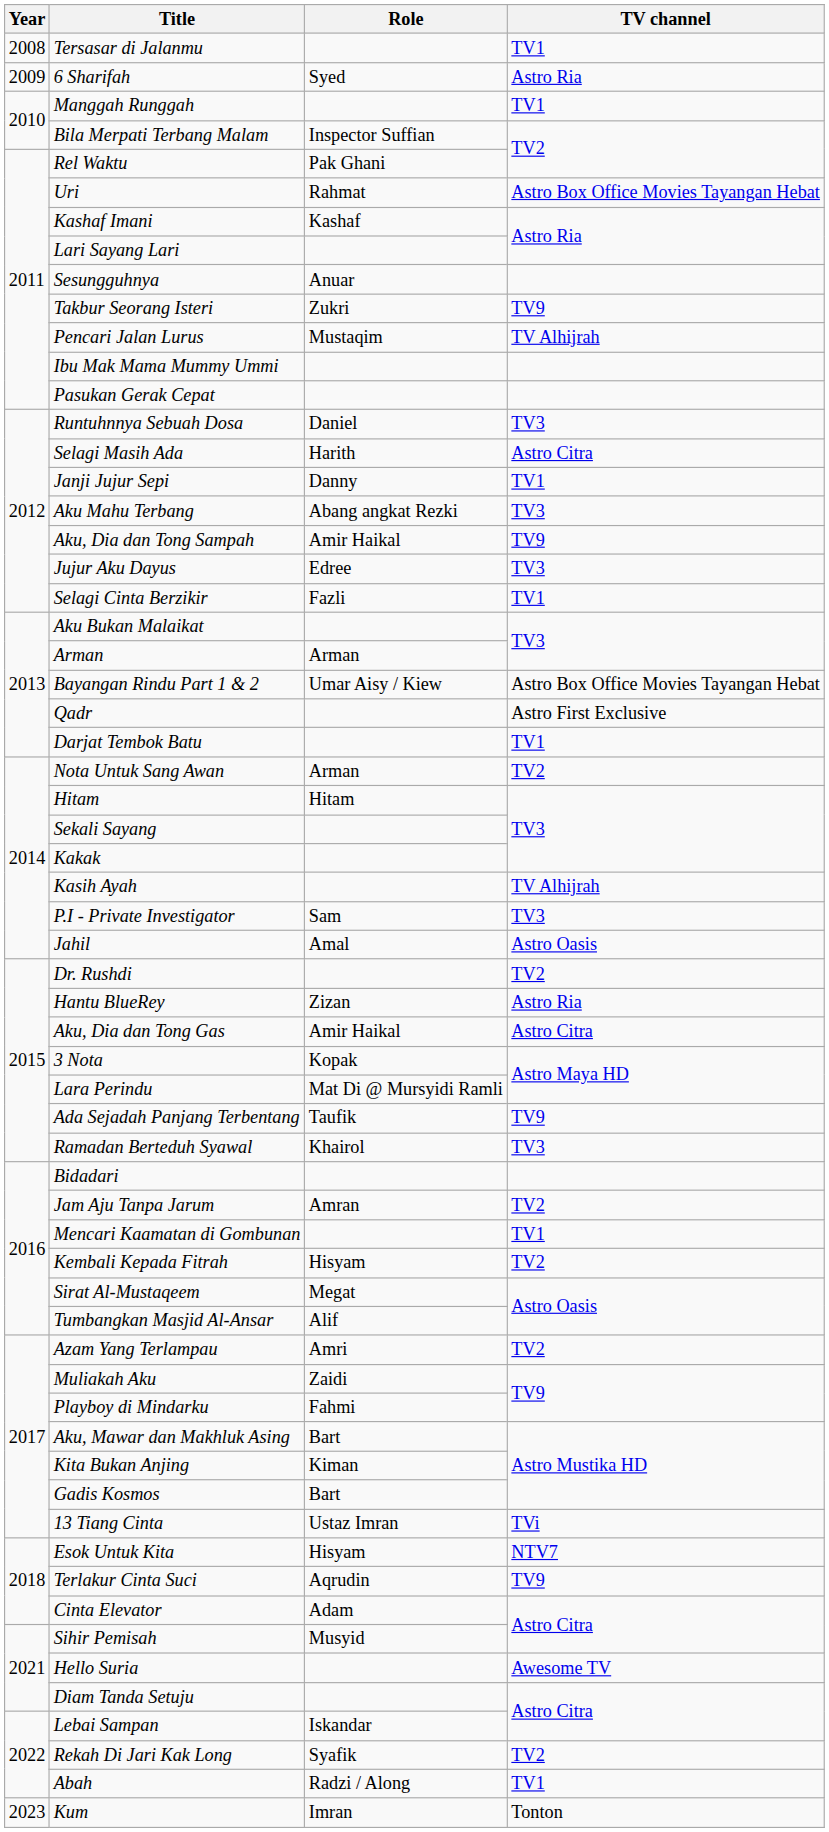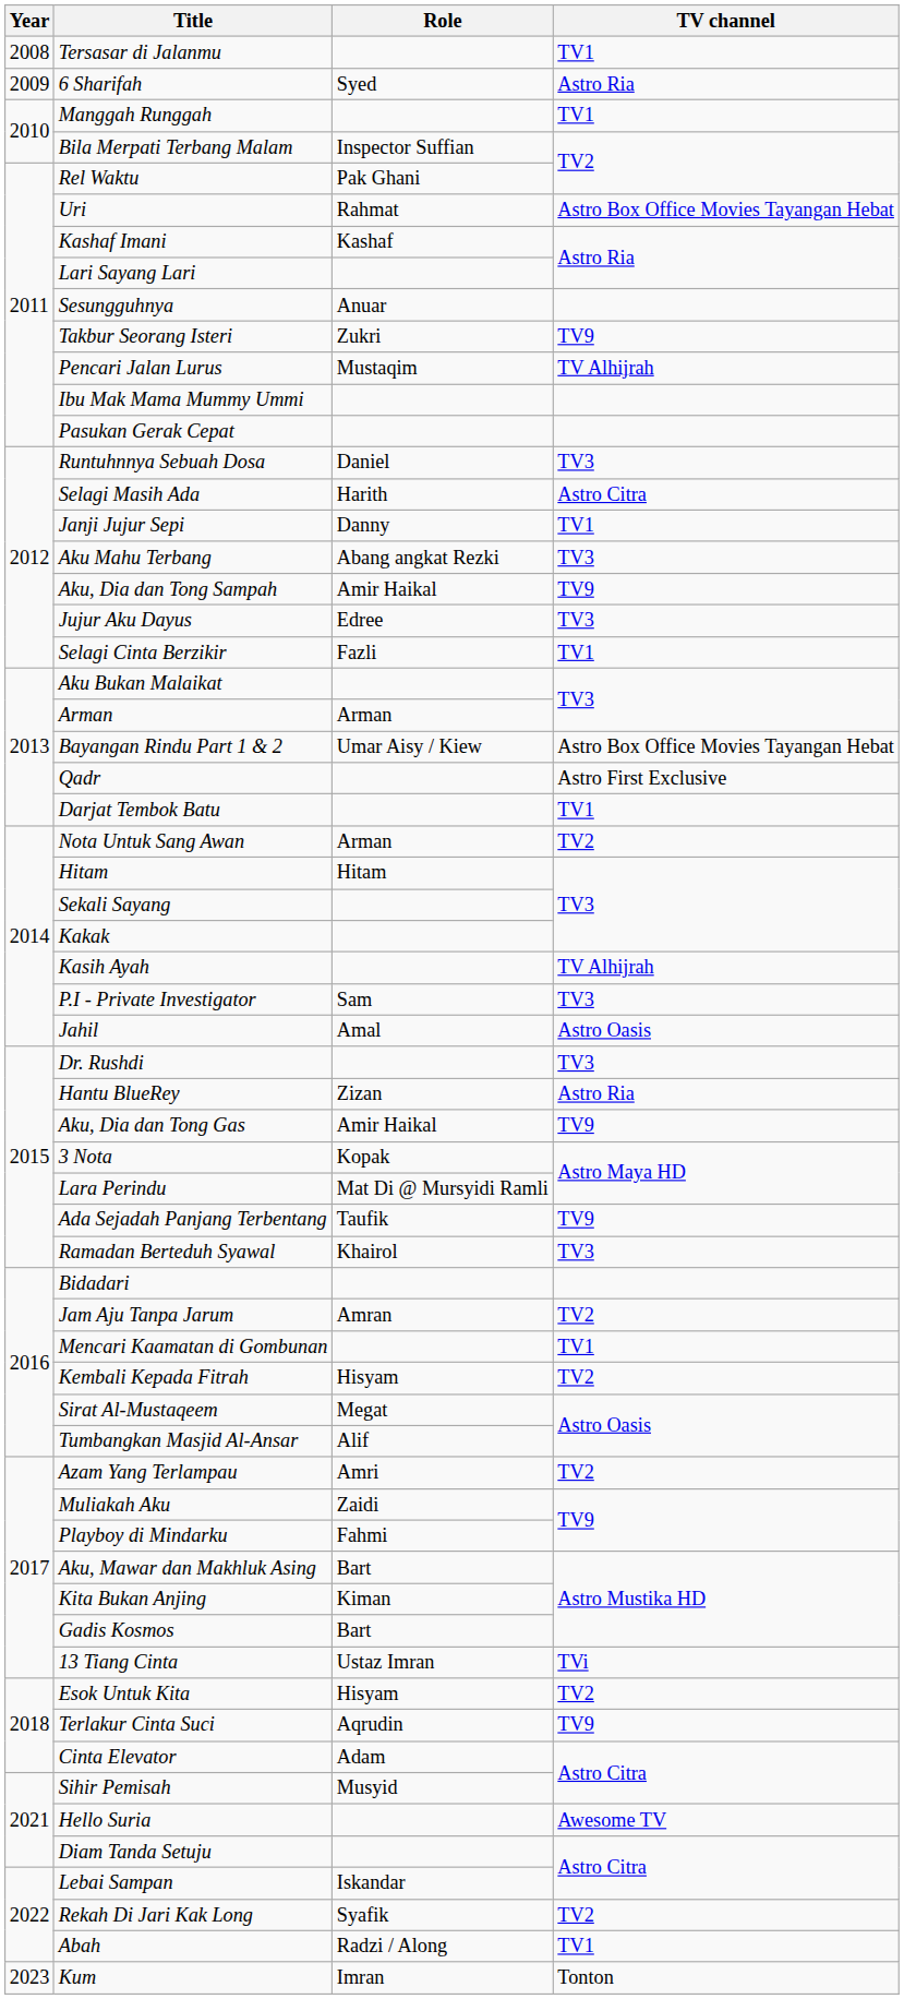Dr. Rushdi | TV channel: TV2 -> TV3
Aku, Dia dan Tong Gas | TV channel: Astro Citra -> TV9
Esok Untuk Kita | TV channel: NTV7 -> TV2
